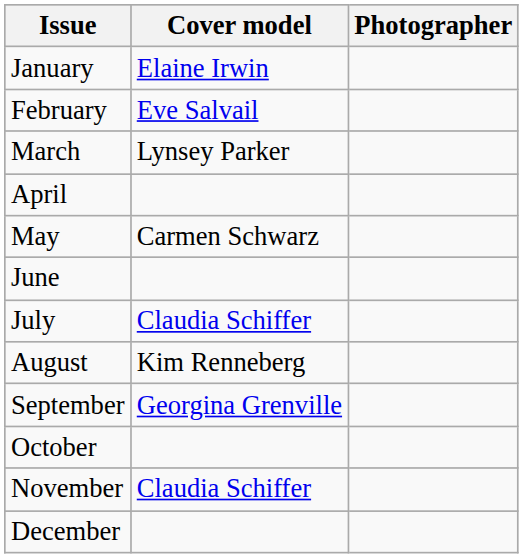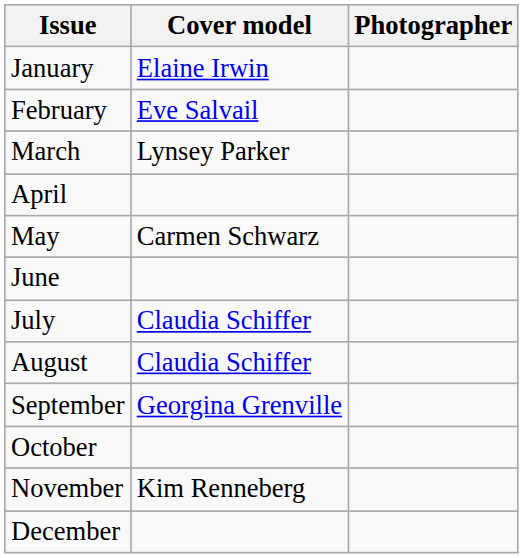August | Cover model: Kim Renneberg -> Claudia Schiffer
November | Cover model: Claudia Schiffer -> Kim Renneberg
